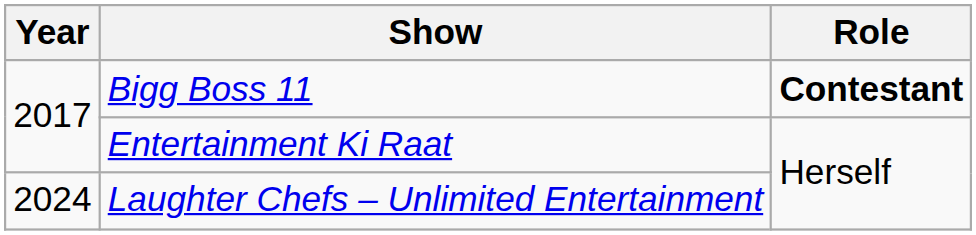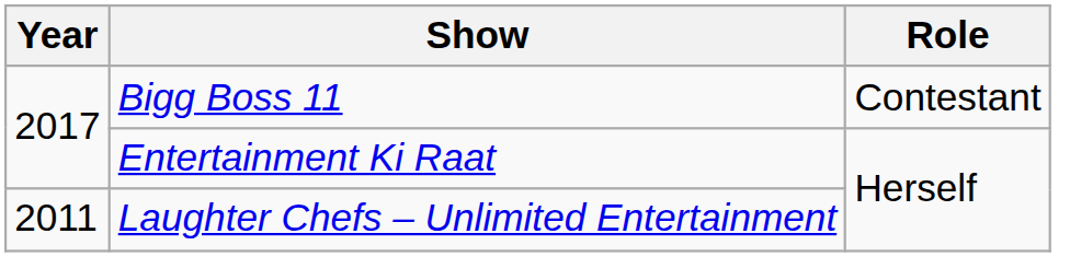Bigg Boss 11 | Role: bold -> normal
Laughter Chefs – Unlimited Entertainment | Year: 2024 -> 2011
